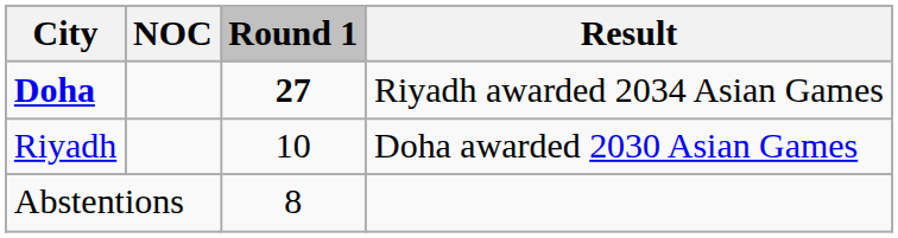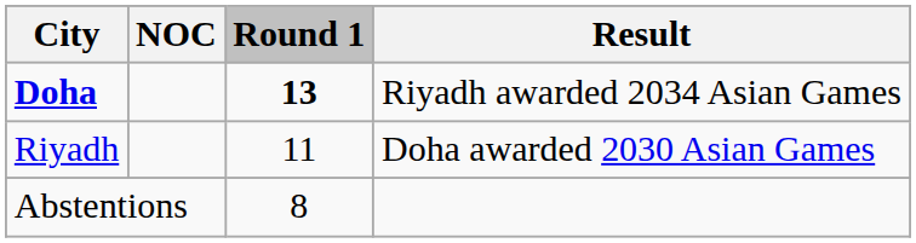Doha | Round 1: 27 -> 13
Riyadh | Round 1: 10 -> 11
